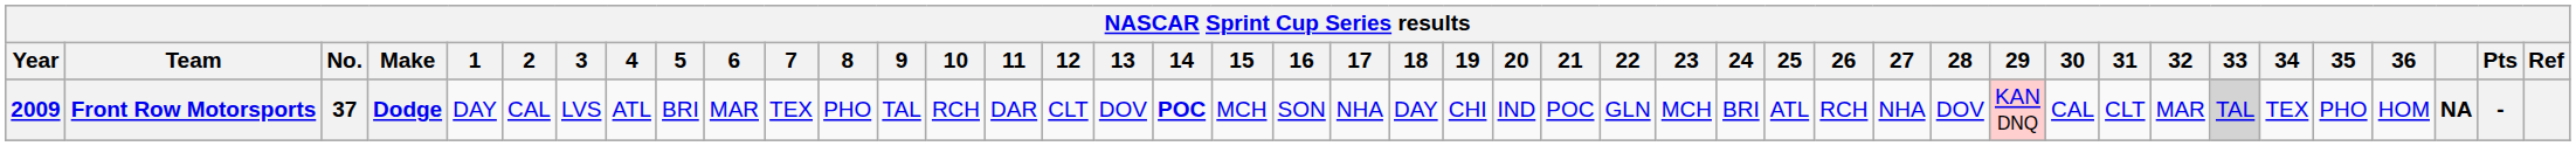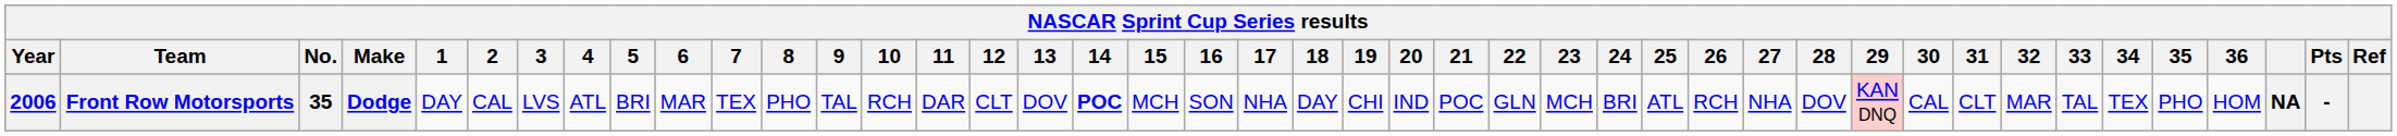Front Row Motorsports | Year: 2009 -> 2006
Front Row Motorsports | No.: 37 -> 35
Front Row Motorsports | 33: lightgrey background -> no background
